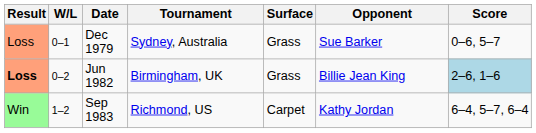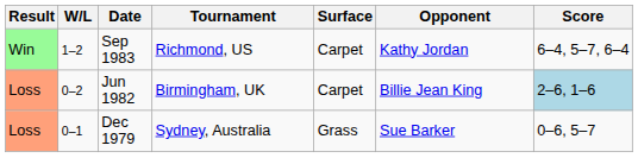rows swapped: Dec 1979 <-> Sep 1983
Jun 1982 | Result: bold -> normal
Jun 1982 | Surface: Grass -> Carpet
